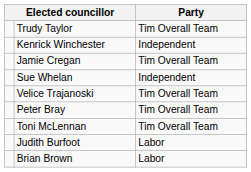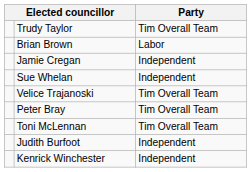rows swapped: Brian Brown <-> Kenrick Winchester
Jamie Cregan | Party: Tim Overall Team -> Independent
Judith Burfoot | Party: Labor -> Independent
